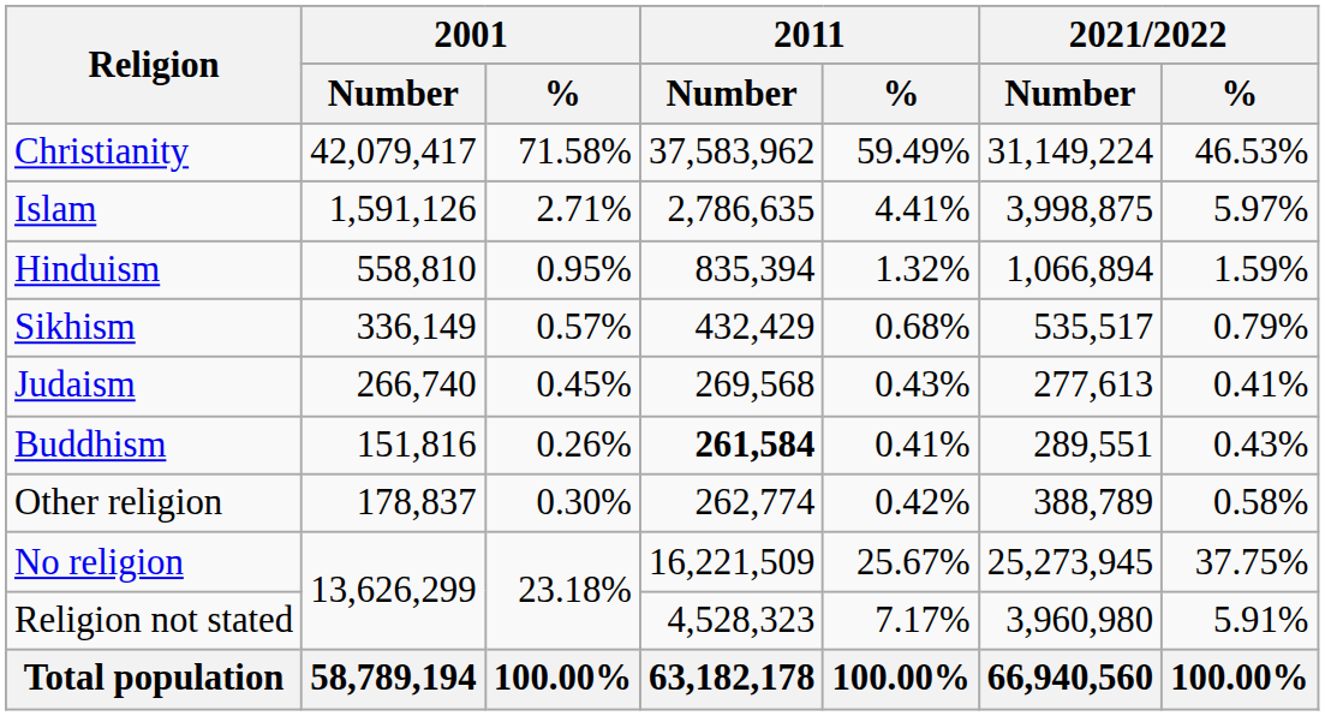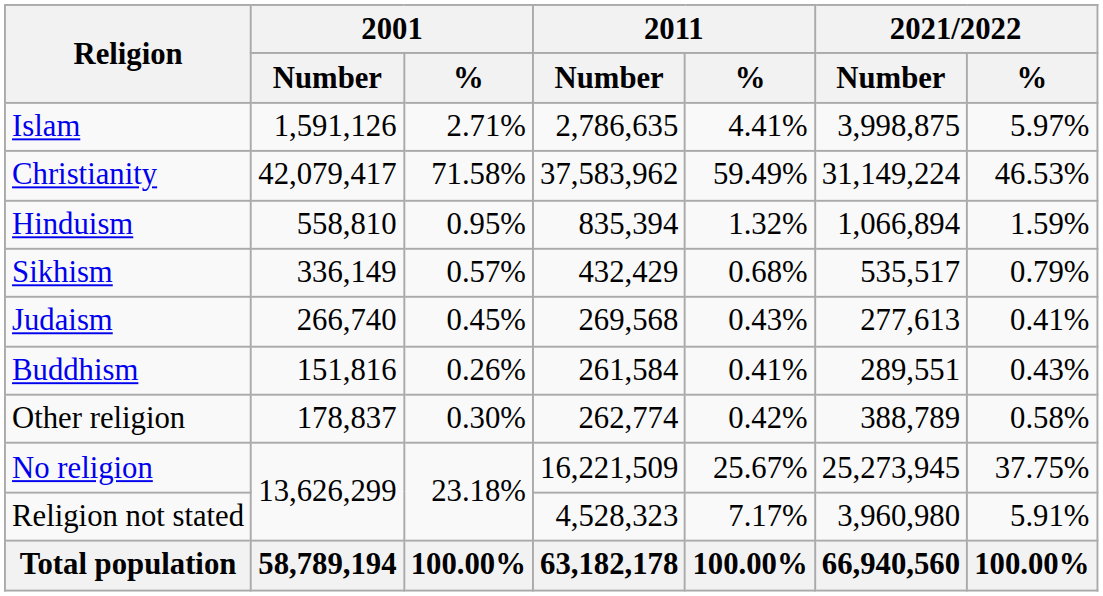rows swapped: Christianity <-> Islam
Buddhism | 2011 / Number: bold -> normal
